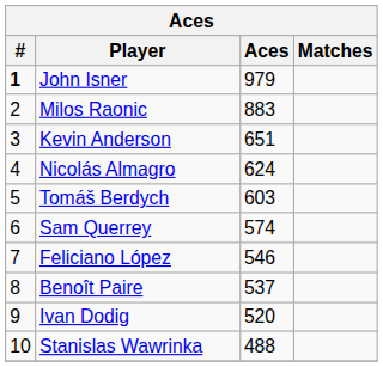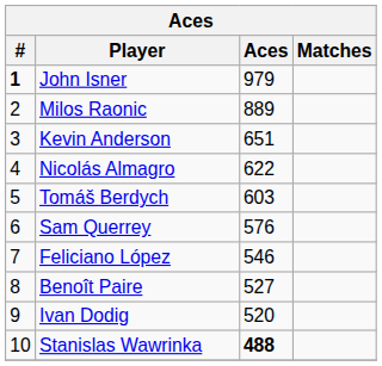Milos Raonic | Aces: 883 -> 889
Nicolás Almagro | Aces: 624 -> 622
Sam Querrey | Aces: 574 -> 576
Benoît Paire | Aces: 537 -> 527
Stanislas Wawrinka | Aces: normal -> bold
